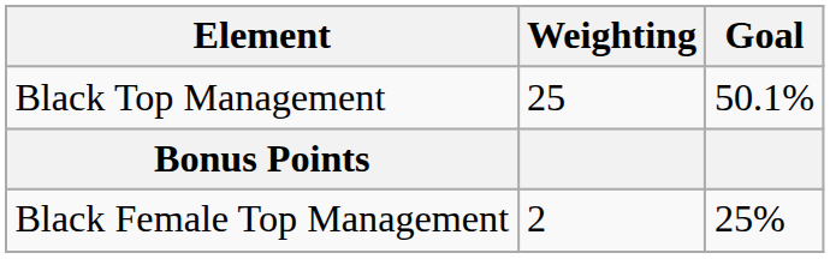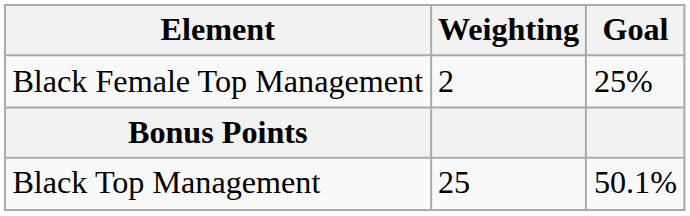rows swapped: Black Top Management <-> Black Female Top Management
